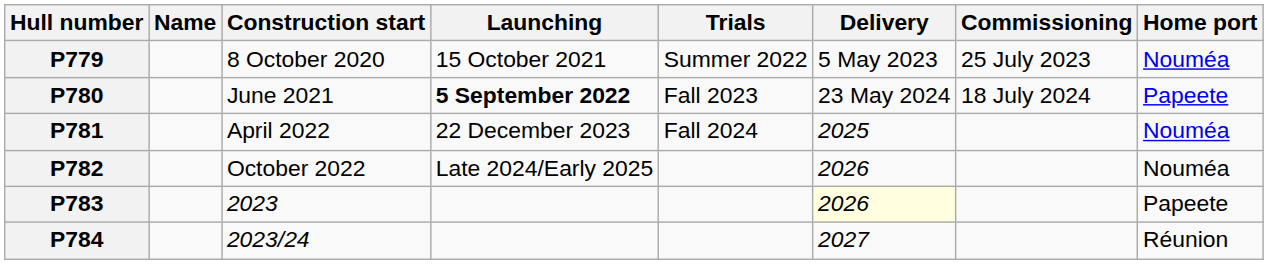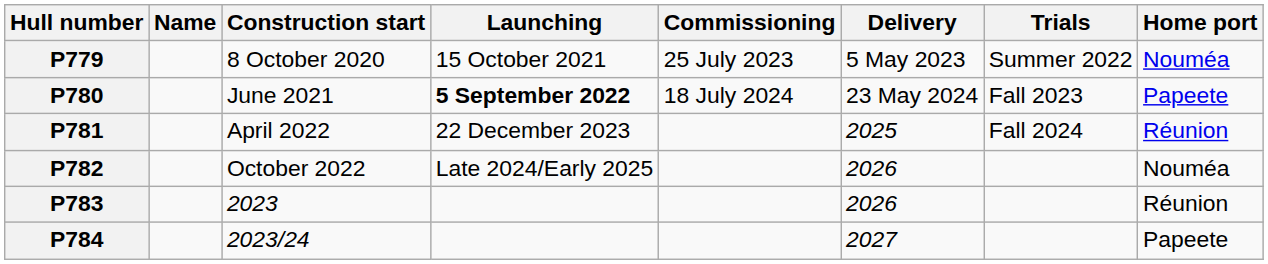columns swapped: Trials <-> Commissioning
P781 | Home port: Nouméa -> Réunion
P783 | Delivery: lightyellow background -> no background
P783 | Home port: Papeete -> Réunion
P784 | Home port: Réunion -> Papeete
